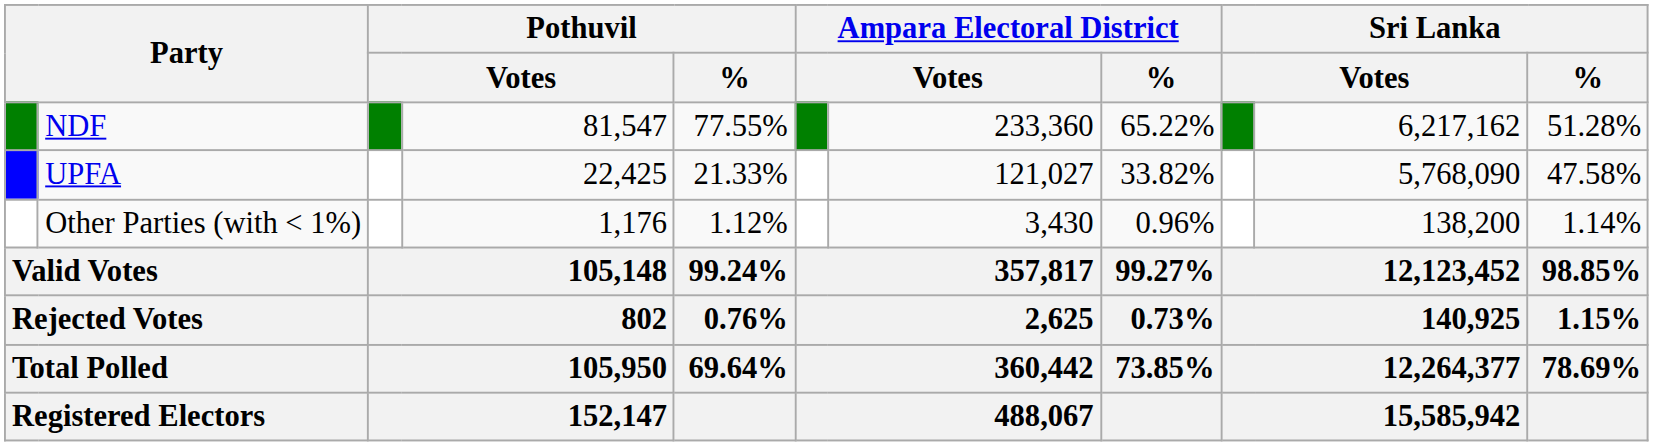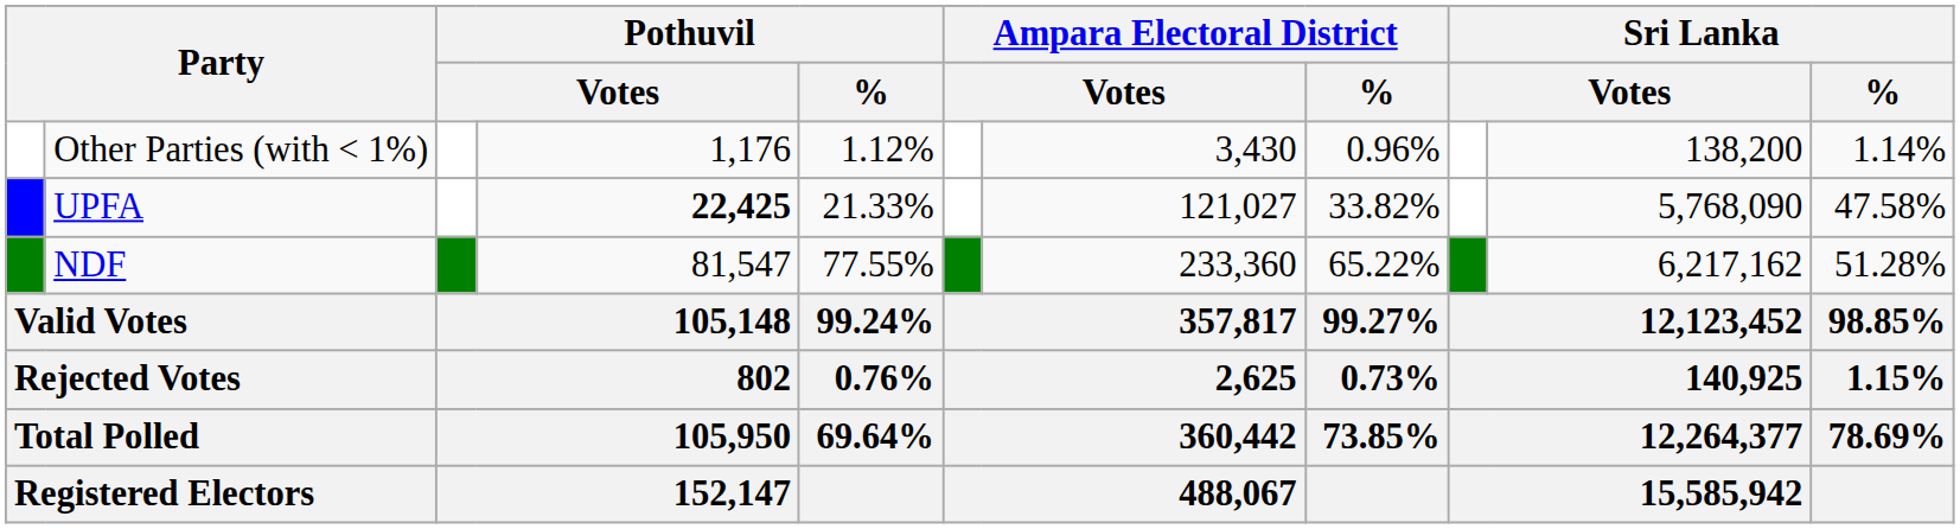rows swapped: NDF <-> Other Parties (with < 1%)
UPFA | column 4: normal -> bold
